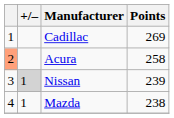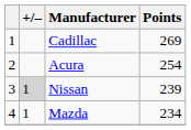Acura | column 1: lightsalmon background -> no background
Acura | Points: 258 -> 254
Mazda | Points: 238 -> 234
